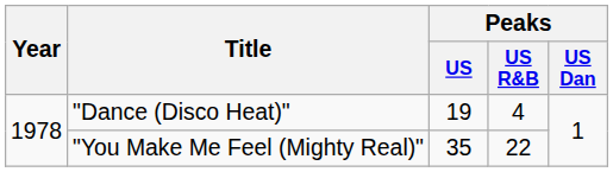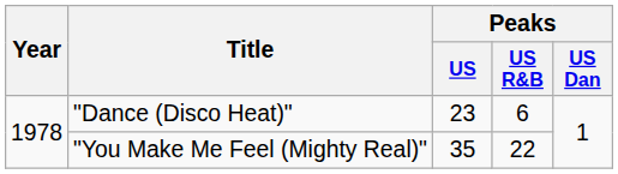"Dance (Disco Heat)" | Peaks / US: 19 -> 23
"Dance (Disco Heat)" | Peaks / US R&B: 4 -> 6
